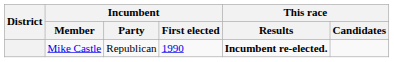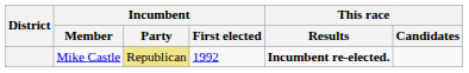Mike Castle | Incumbent / Party: no background -> khaki background
Mike Castle | Incumbent / First elected: 1990 -> 1992
